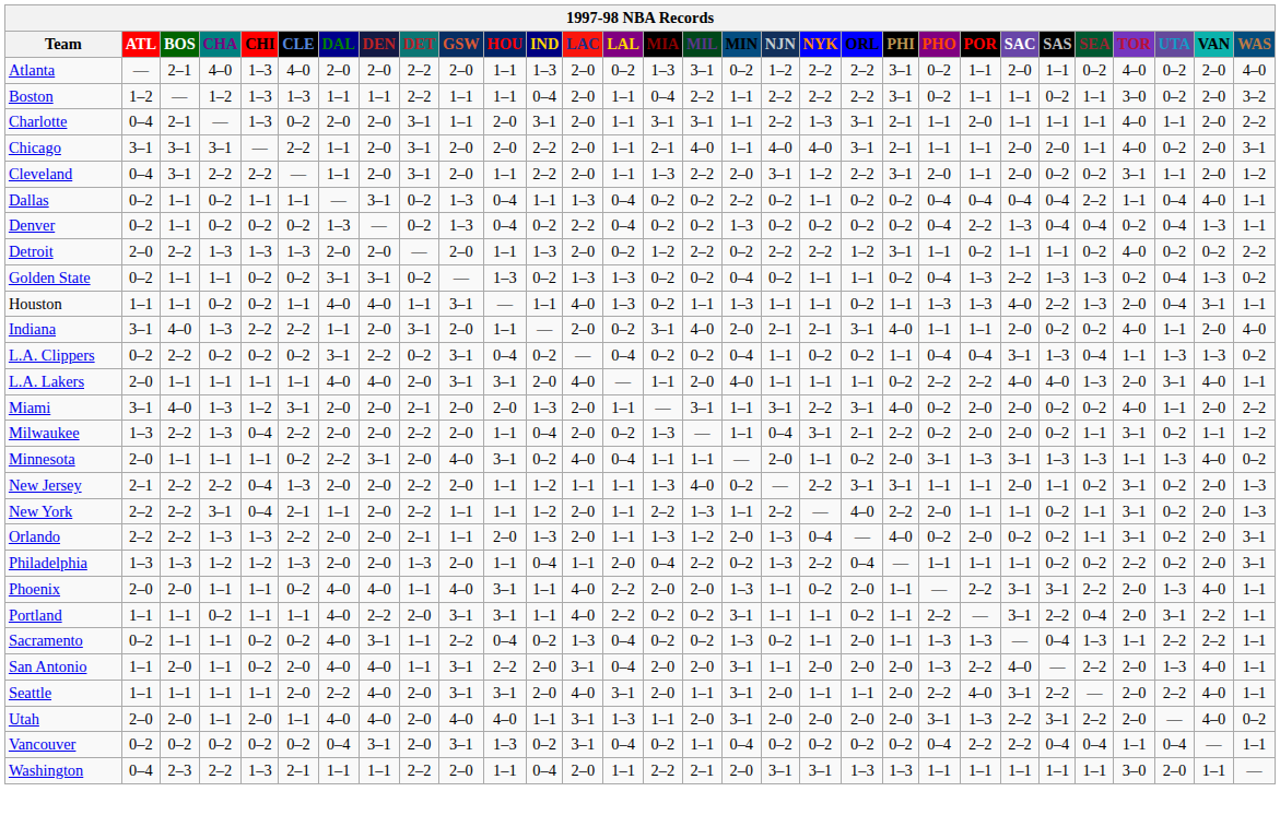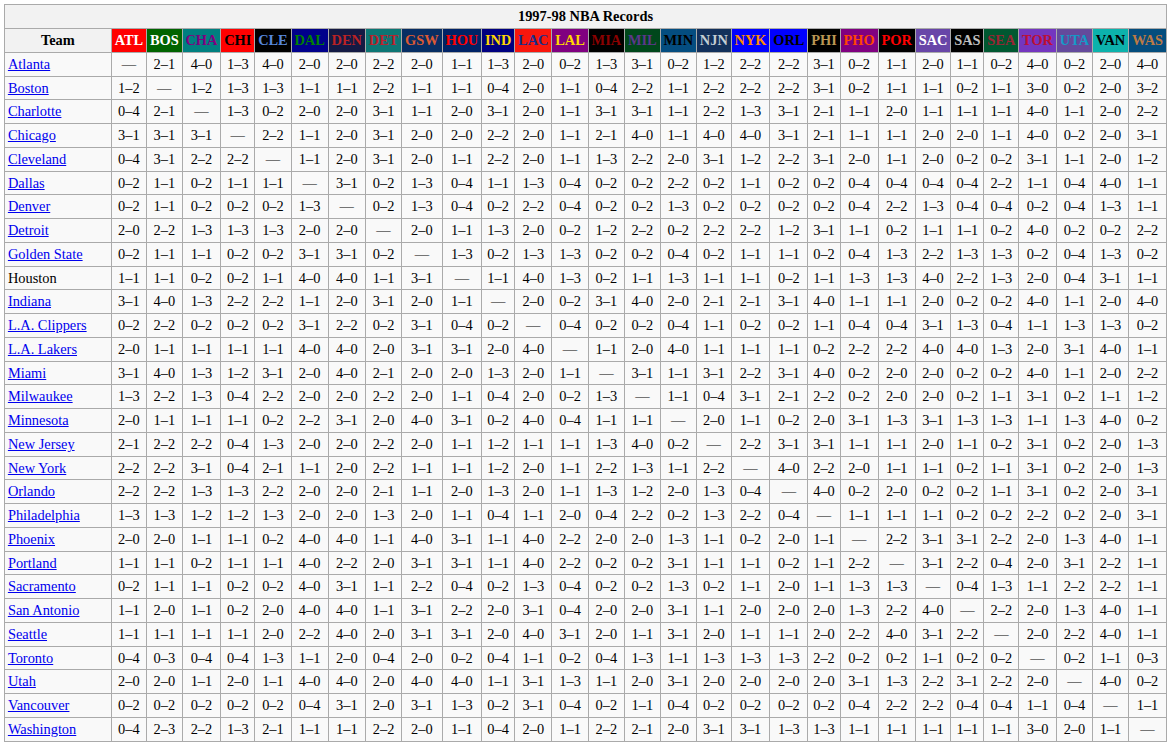Miami | DEN: 2–0 -> 4–0
+ row: Toronto | 0–4 | 0–3 | 0–4 | 0–4 | 1–3 | 1–1 | 2–0 | 0–4 | 2–0 | 0–2 | 0–4 | 1–1 | 0–2 | 0–4 | 1–3 | 1–1 | 1–3 | 1–3 | 1–3 | 2–2 | 0–2 | 0–2 | 1–1 | 0–2 | 0–2 | — | 0–2 | 1–1 | 0–3
